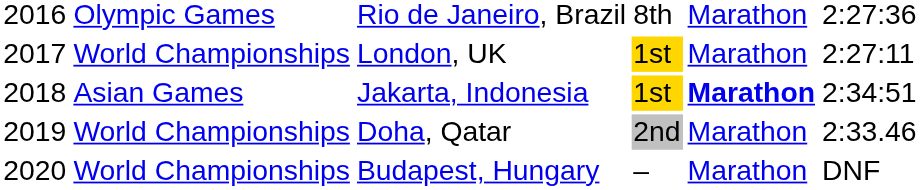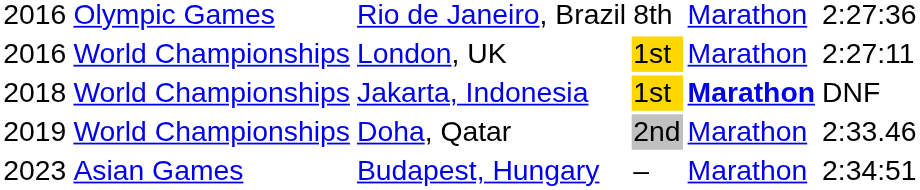London, UK | column 1: 2017 -> 2016
Jakarta, Indonesia | column 2: Asian Games -> World Championships
Jakarta, Indonesia | column 6: 2:34:51 -> DNF
Budapest, Hungary | column 1: 2020 -> 2023
Budapest, Hungary | column 2: World Championships -> Asian Games
Budapest, Hungary | column 6: DNF -> 2:34:51
